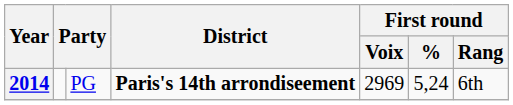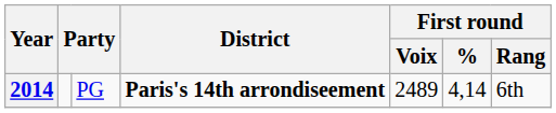2014 | First round / Voix: 2969 -> 2489
2014 | First round / %: 5,24 -> 4,14
